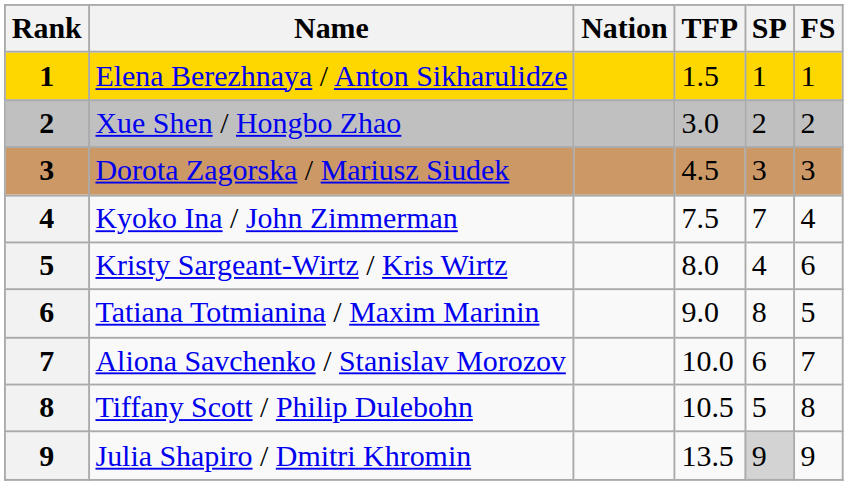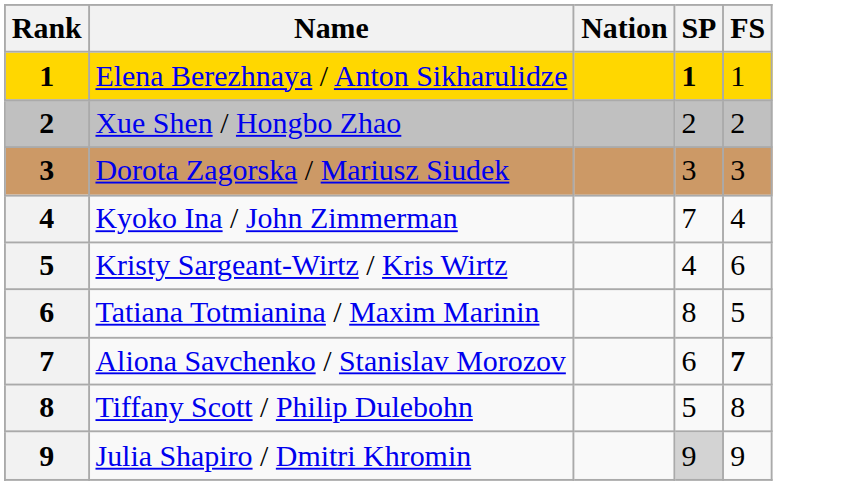- column: TFP | 1.5 | 3.0 | 4.5 | 7.5 | 8.0 | 9.0 | 10.0 | 10.5 | 13.5
Elena Berezhnaya / Anton Sikharulidze | SP: normal -> bold
Aliona Savchenko / Stanislav Morozov | FS: normal -> bold
